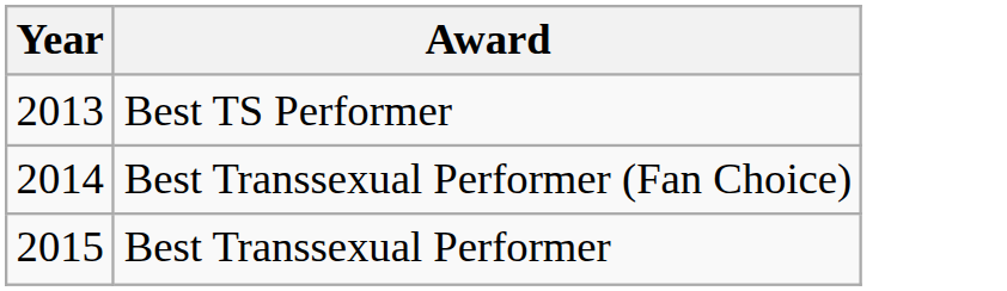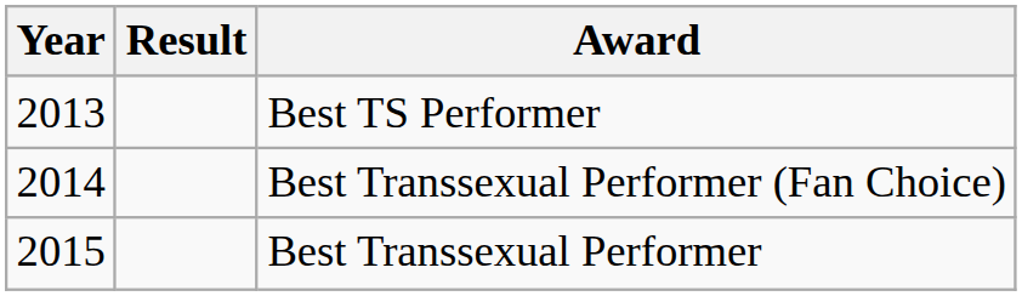+ column: Result
